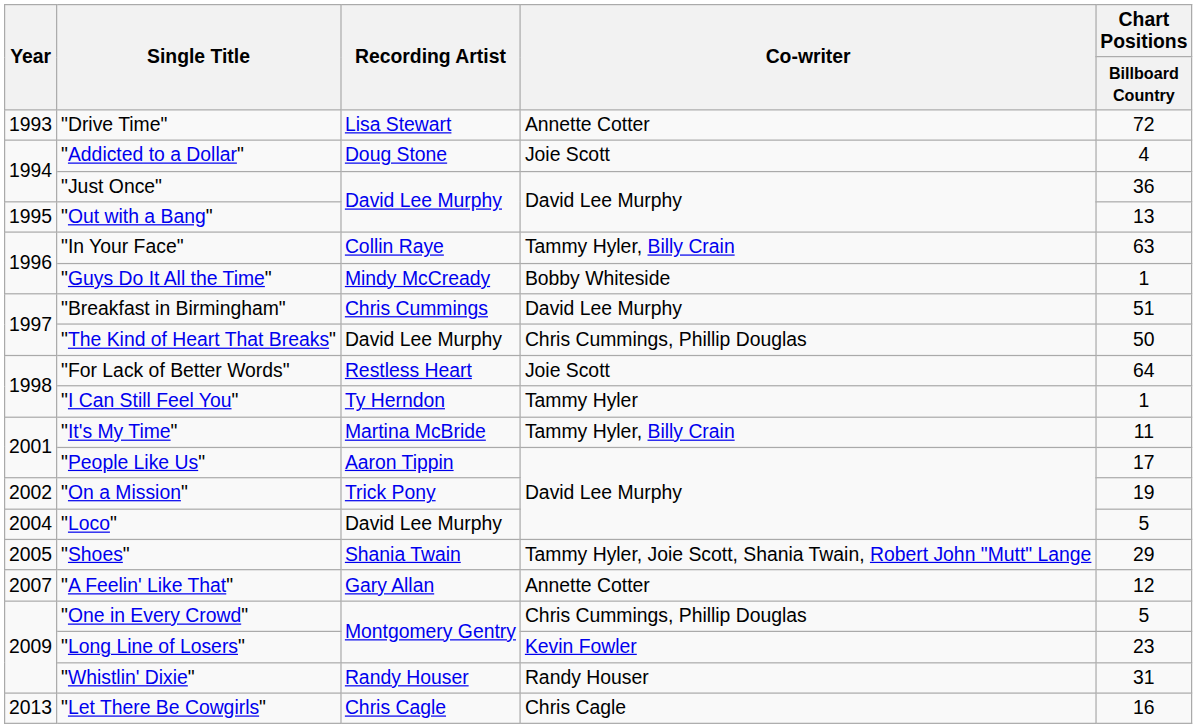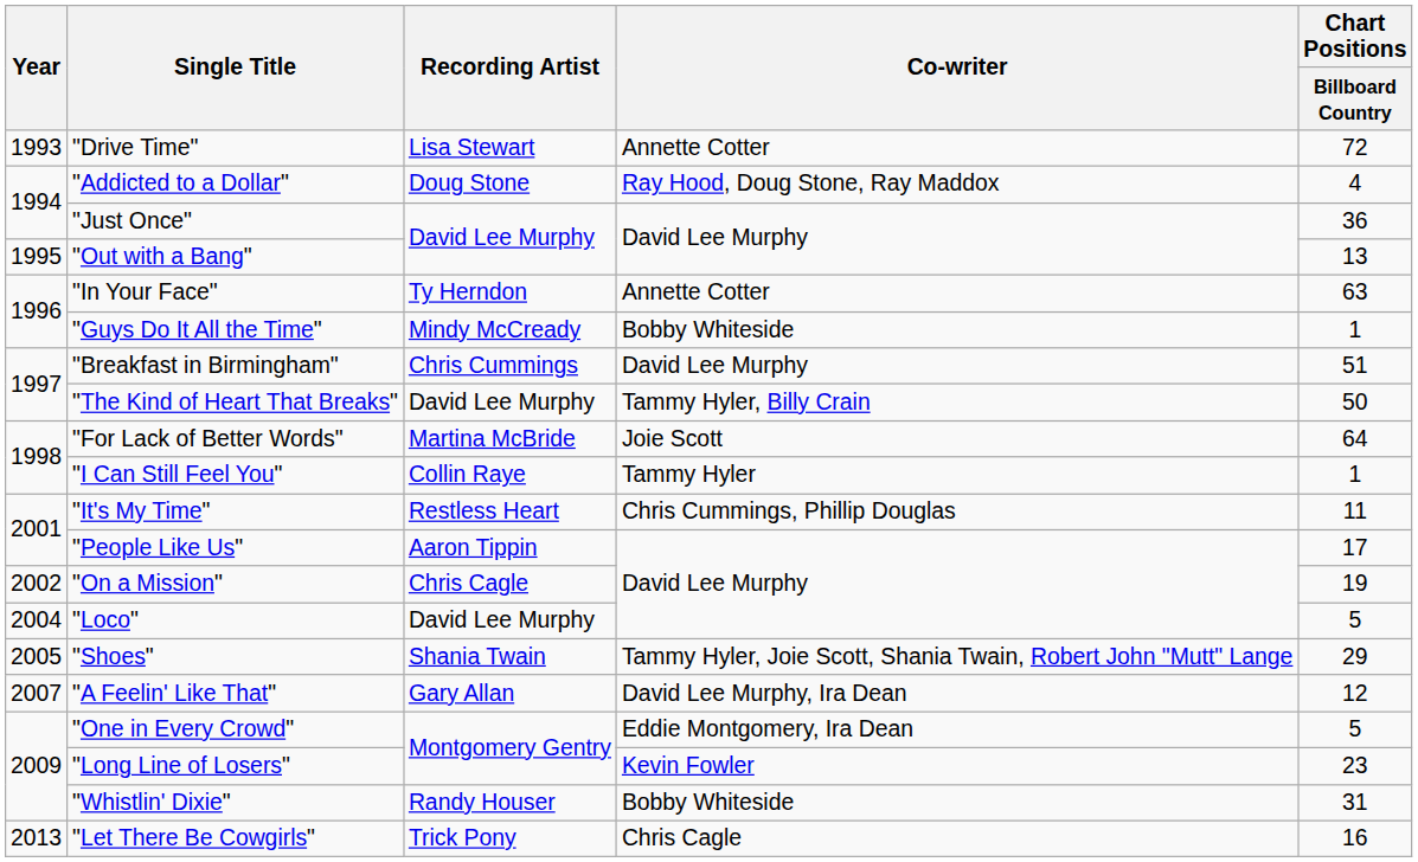"Addicted to a Dollar" | Co-writer: Joie Scott -> Ray Hood, Doug Stone, Ray Maddox
"In Your Face" | Recording Artist: Collin Raye -> Ty Herndon
"In Your Face" | Co-writer: Tammy Hyler, Billy Crain -> Annette Cotter
"The Kind of Heart That Breaks" | Co-writer: Chris Cummings, Phillip Douglas -> Tammy Hyler, Billy Crain
"For Lack of Better Words" | Recording Artist: Restless Heart -> Martina McBride
"I Can Still Feel You" | Recording Artist: Ty Herndon -> Collin Raye
"It's My Time" | Recording Artist: Martina McBride -> Restless Heart
"It's My Time" | Co-writer: Tammy Hyler, Billy Crain -> Chris Cummings, Phillip Douglas
"On a Mission" | Recording Artist: Trick Pony -> Chris Cagle
"A Feelin' Like That" | Co-writer: Annette Cotter -> David Lee Murphy, Ira Dean
"One in Every Crowd" | Co-writer: Chris Cummings, Phillip Douglas -> Eddie Montgomery, Ira Dean
"Whistlin' Dixie" | Co-writer: Randy Houser -> Bobby Whiteside
"Let There Be Cowgirls" | Recording Artist: Chris Cagle -> Trick Pony
